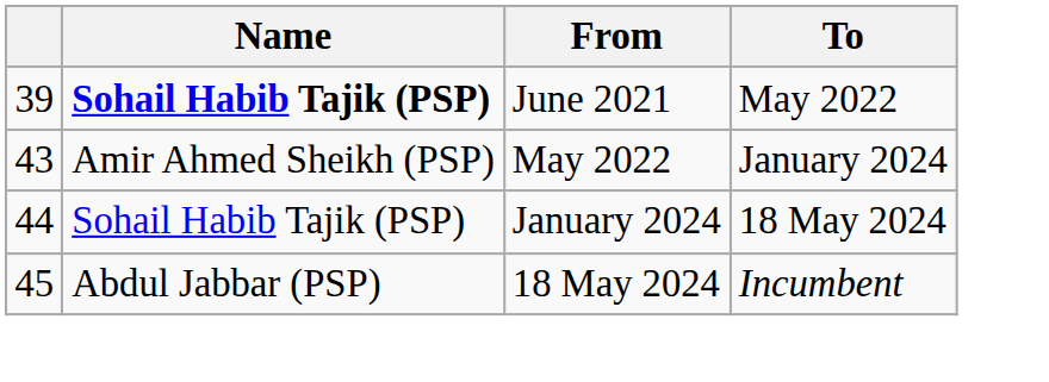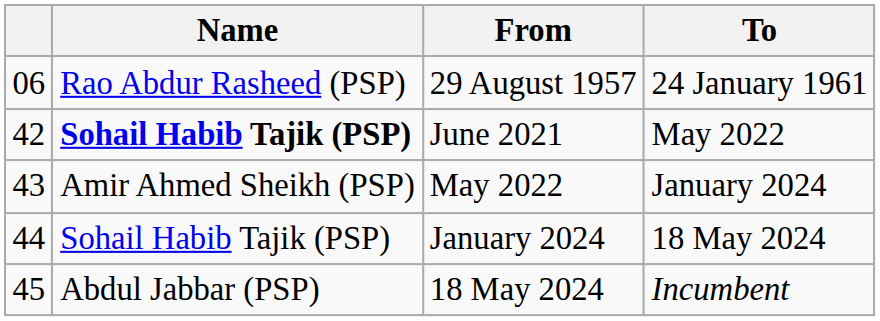+ row: 06 | Rao Abdur Rasheed (PSP) | 29 August 1957 | 24 January 1961
June 2021 | column 1: 39 -> 42
